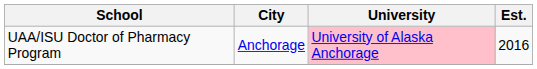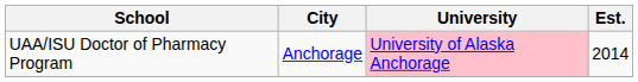UAA/ISU Doctor of Pharmacy Program | Est.: 2016 -> 2014
